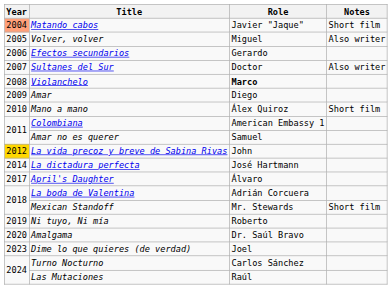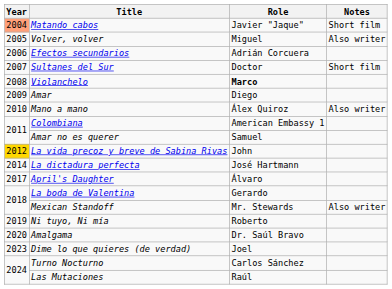Efectos secundarios | Role: Gerardo -> Adrián Corcuera
Sultanes del Sur | Notes: Also writer -> Short film
Mano a mano | Notes: Short film -> Also writer
La boda de Valentina | Role: Adrián Corcuera -> Gerardo
Mexican Standoff | Notes: Short film -> Also writer
